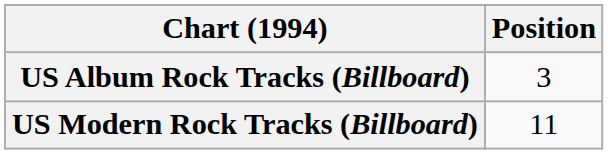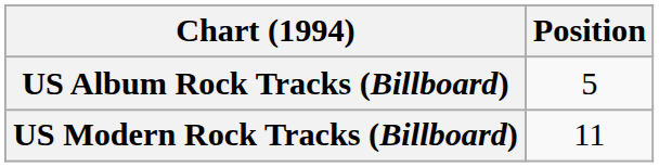US Album Rock Tracks (Billboard) | Position: 3 -> 5
